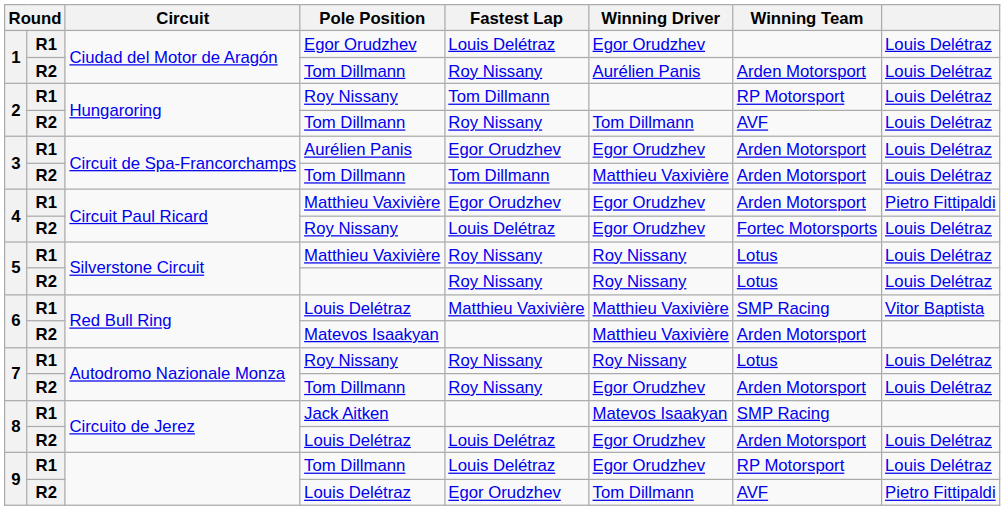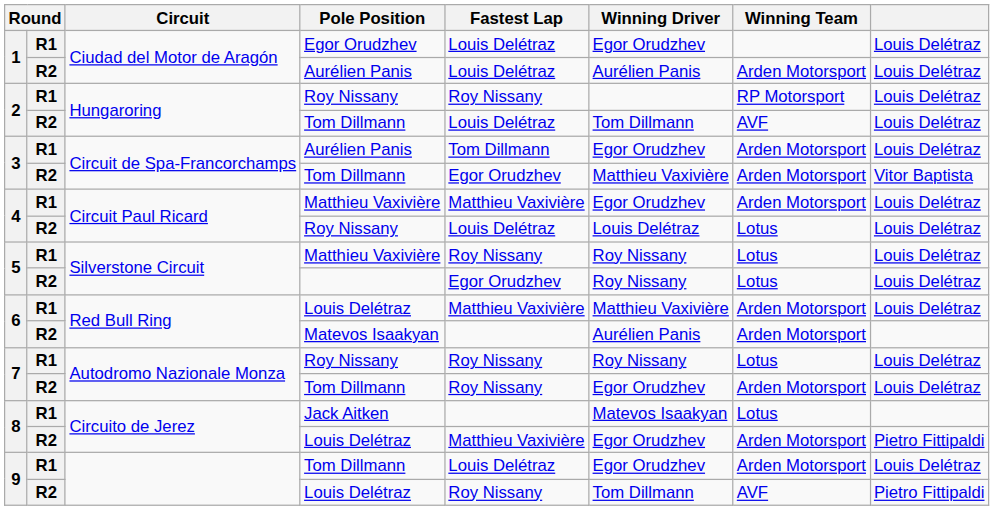1 / R2 | Pole Position: Tom Dillmann -> Aurélien Panis
1 / R2 | Fastest Lap: Roy Nissany -> Louis Delétraz
2 / R1 | Fastest Lap: Tom Dillmann -> Roy Nissany
2 / R2 | Fastest Lap: Roy Nissany -> Louis Delétraz
3 / R1 | Fastest Lap: Egor Orudzhev -> Tom Dillmann
3 / R2 | Fastest Lap: Tom Dillmann -> Egor Orudzhev
3 / R2 | column 8: Louis Delétraz -> Vitor Baptista
4 / R1 | Fastest Lap: Egor Orudzhev -> Matthieu Vaxivière
4 / R1 | column 8: Pietro Fittipaldi -> Louis Delétraz
4 / R2 | Winning Driver: Egor Orudzhev -> Louis Delétraz
4 / R2 | Winning Team: Fortec Motorsports -> Lotus
5 / R2 | Fastest Lap: Roy Nissany -> Egor Orudzhev
6 / R1 | Winning Team: SMP Racing -> Arden Motorsport
6 / R1 | column 8: Vitor Baptista -> Louis Delétraz
6 / R2 | Winning Driver: Matthieu Vaxivière -> Aurélien Panis
8 / R1 | Winning Team: SMP Racing -> Lotus
8 / R2 | Fastest Lap: Louis Delétraz -> Matthieu Vaxivière
8 / R2 | column 8: Louis Delétraz -> Pietro Fittipaldi
9 / R1 | Winning Team: RP Motorsport -> Arden Motorsport
9 / R2 | Fastest Lap: Egor Orudzhev -> Roy Nissany
